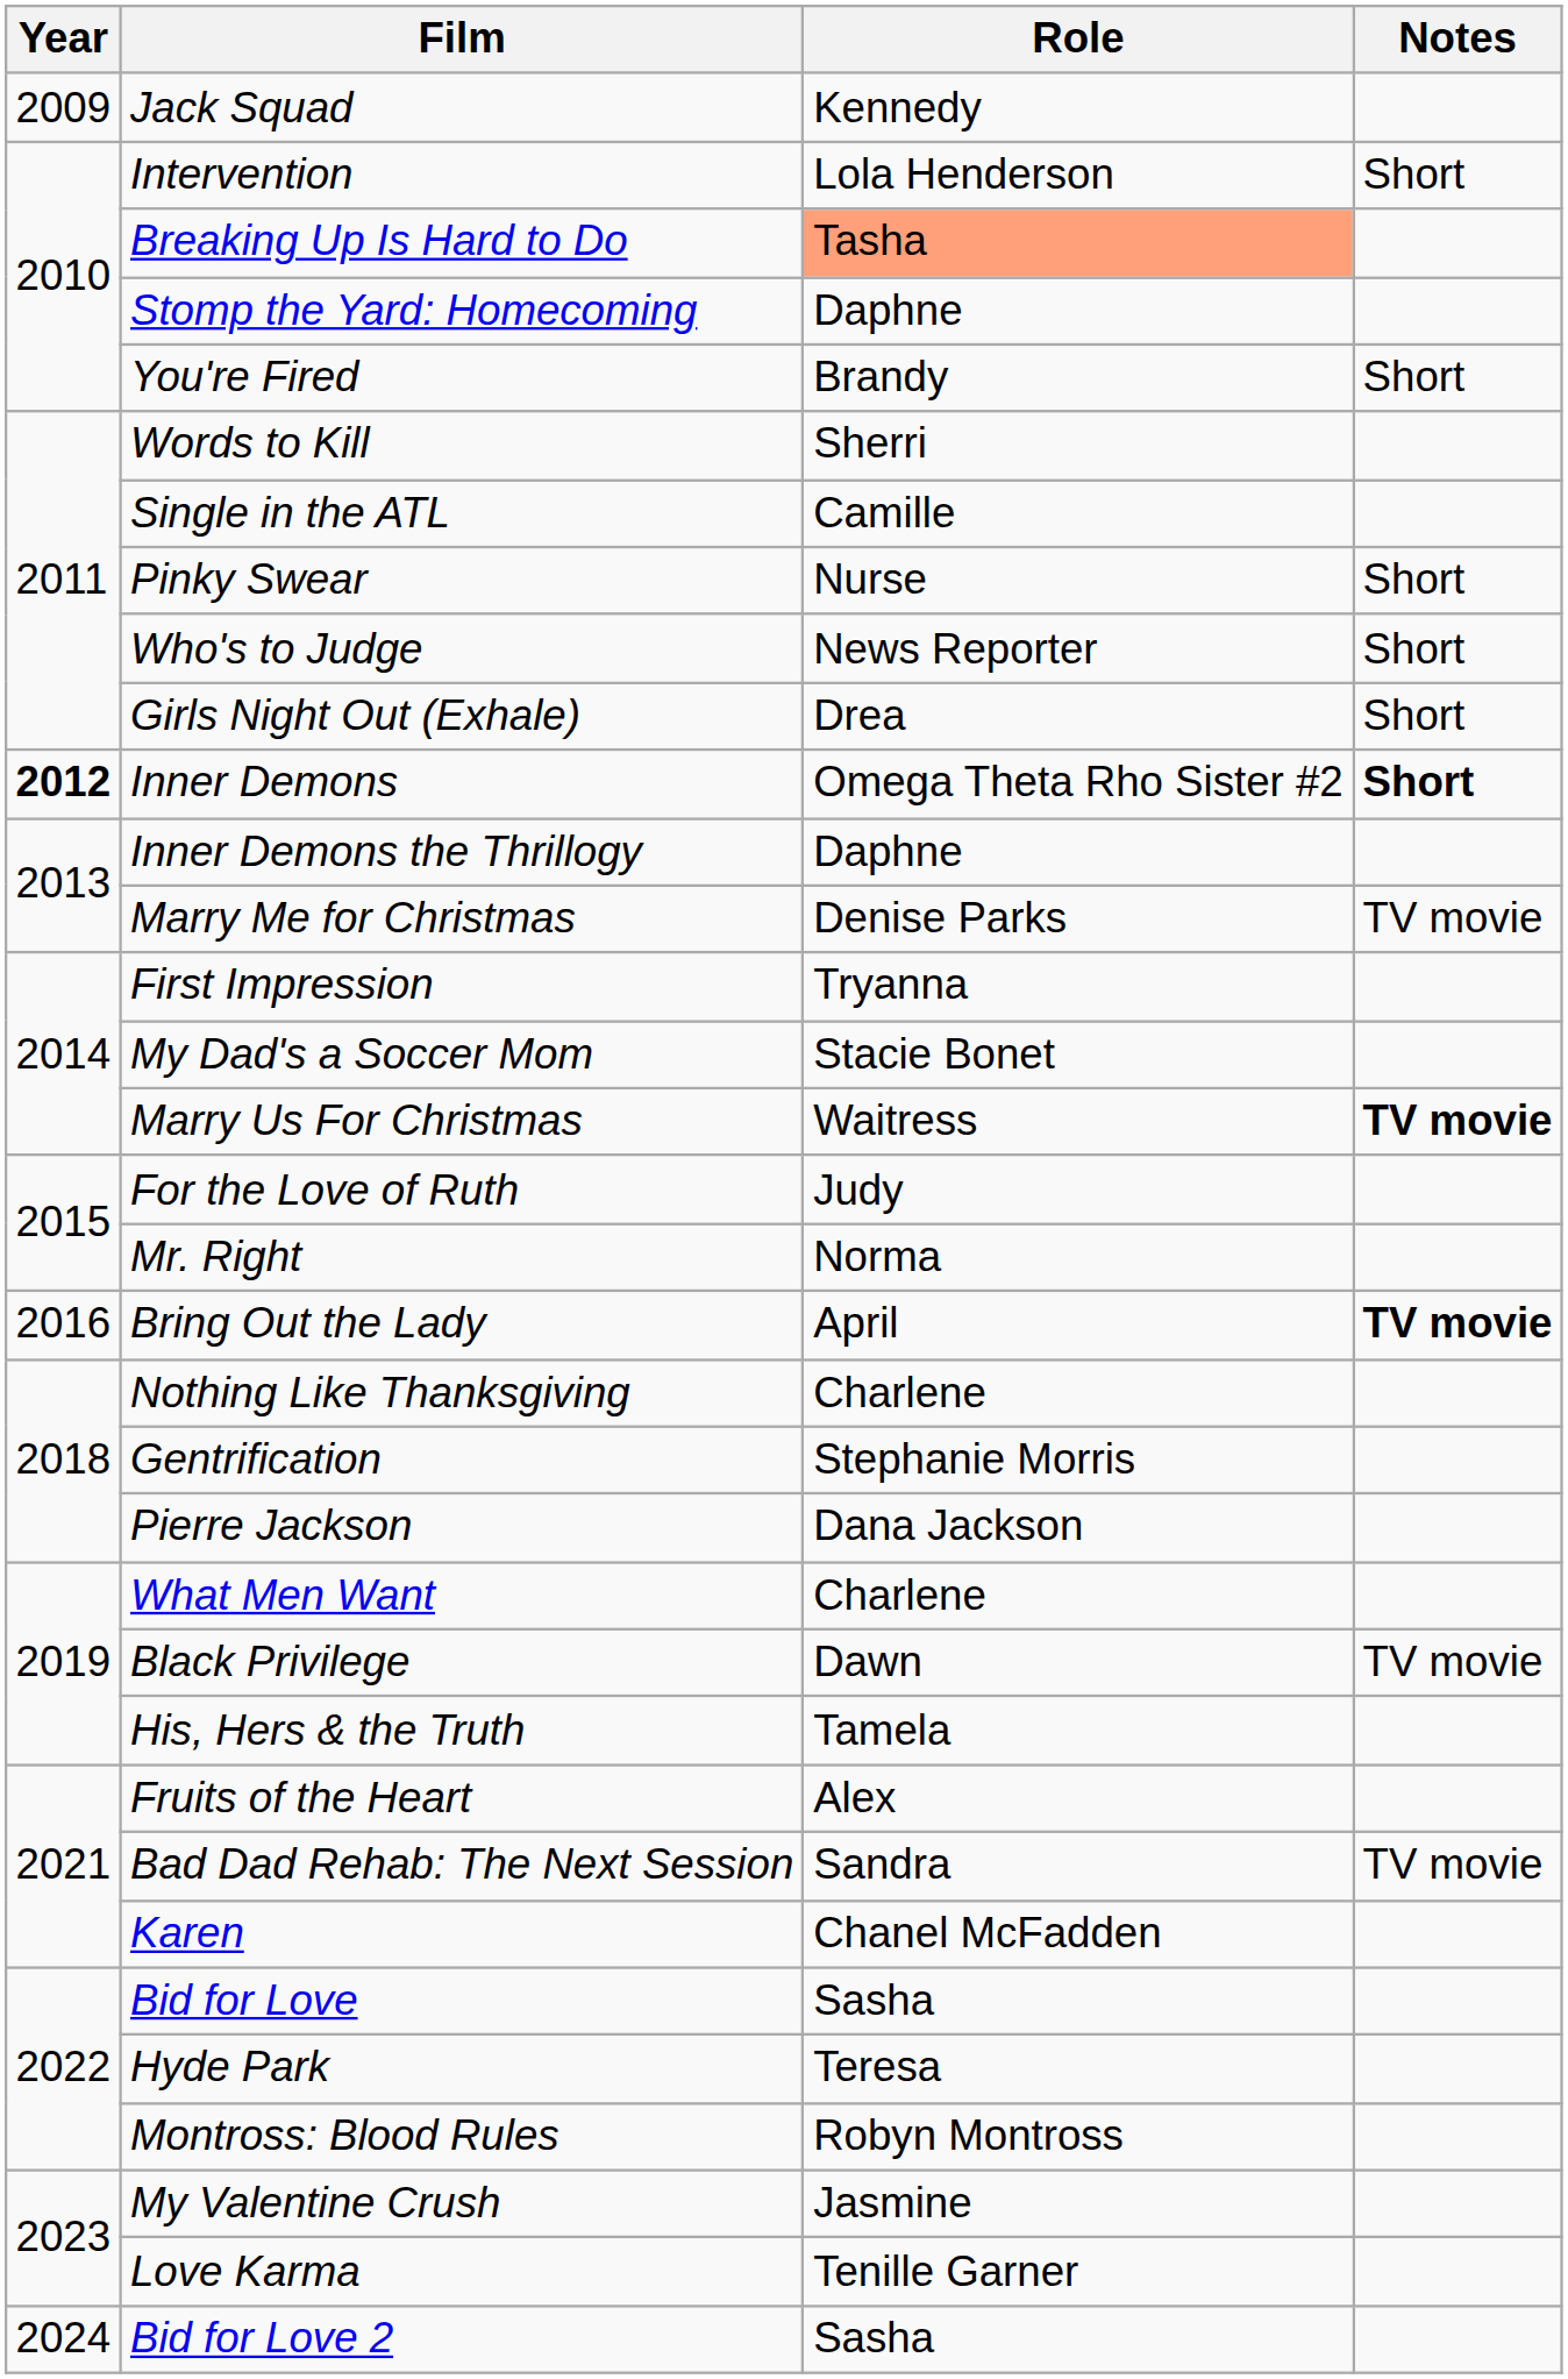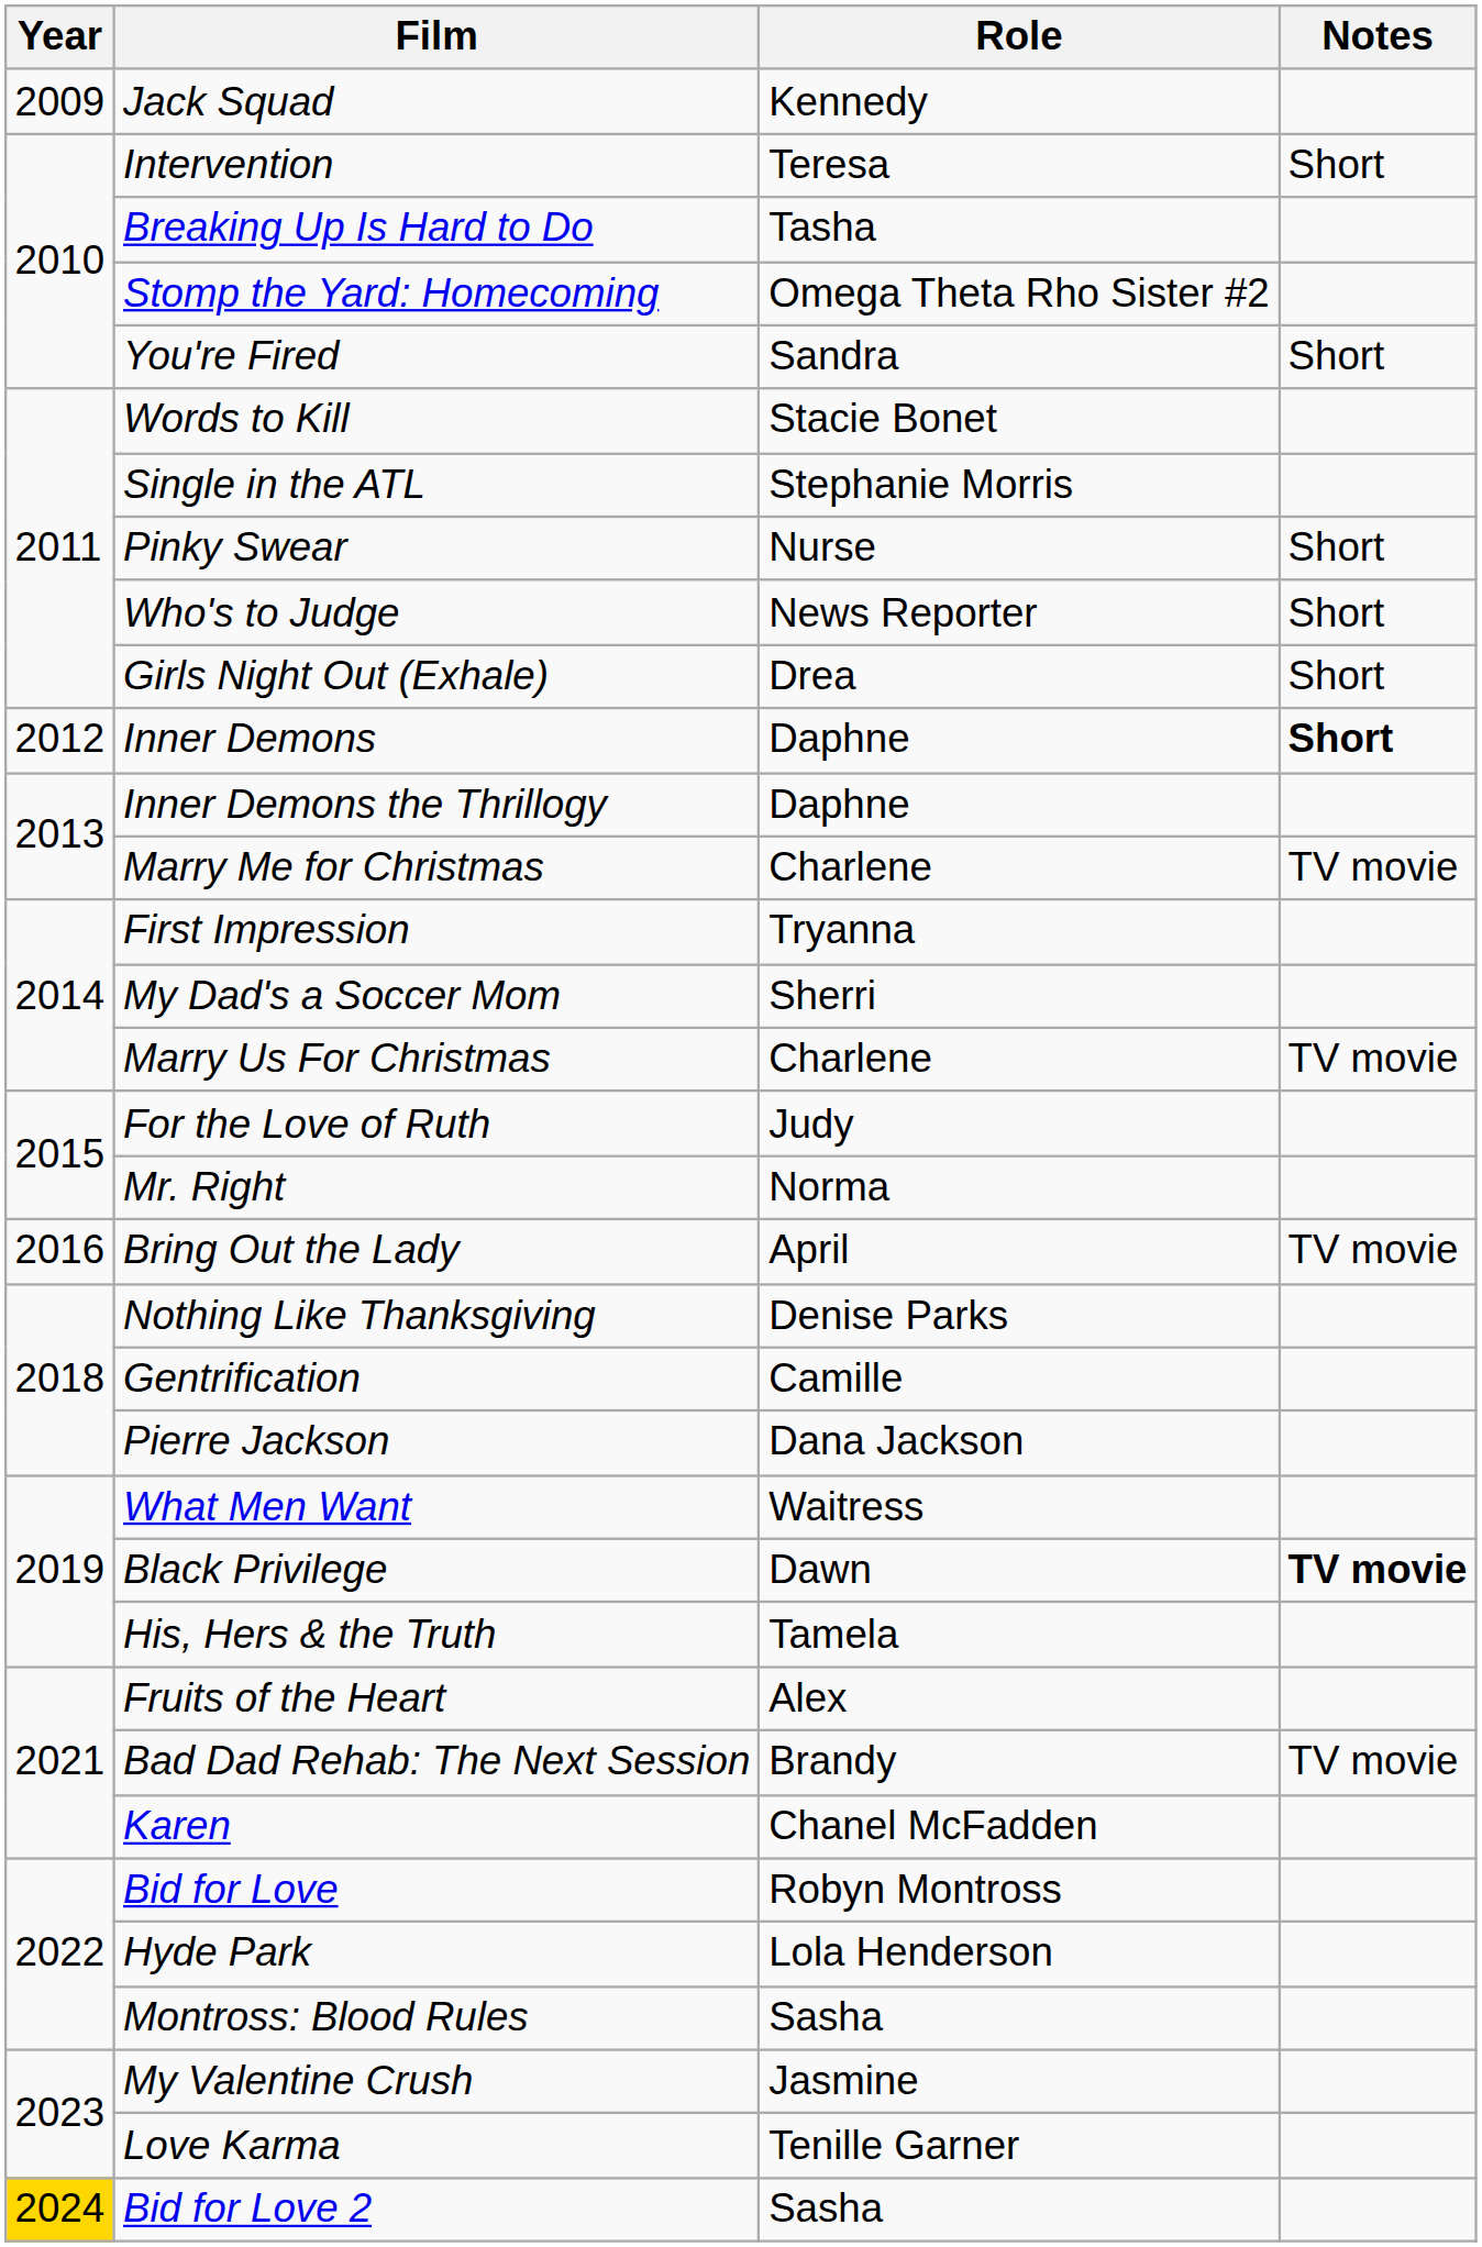Intervention | Role: Lola Henderson -> Teresa
Breaking Up Is Hard to Do | Role: lightsalmon background -> no background
Stomp the Yard: Homecoming | Role: Daphne -> Omega Theta Rho Sister #2
You're Fired | Role: Brandy -> Sandra
Words to Kill | Role: Sherri -> Stacie Bonet
Single in the ATL | Role: Camille -> Stephanie Morris
Inner Demons | Year: bold -> normal
Inner Demons | Role: Omega Theta Rho Sister #2 -> Daphne
Marry Me for Christmas | Role: Denise Parks -> Charlene
My Dad's a Soccer Mom | Role: Stacie Bonet -> Sherri
Marry Us For Christmas | Role: Waitress -> Charlene
Marry Us For Christmas | Notes: bold -> normal
Bring Out the Lady | Notes: bold -> normal
Nothing Like Thanksgiving | Role: Charlene -> Denise Parks
Gentrification | Role: Stephanie Morris -> Camille
What Men Want | Role: Charlene -> Waitress
Black Privilege | Notes: normal -> bold
Bad Dad Rehab: The Next Session | Role: Sandra -> Brandy
Bid for Love | Role: Sasha -> Robyn Montross
Hyde Park | Role: Teresa -> Lola Henderson
Montross: Blood Rules | Role: Robyn Montross -> Sasha
Bid for Love 2 | Year: no background -> gold background
